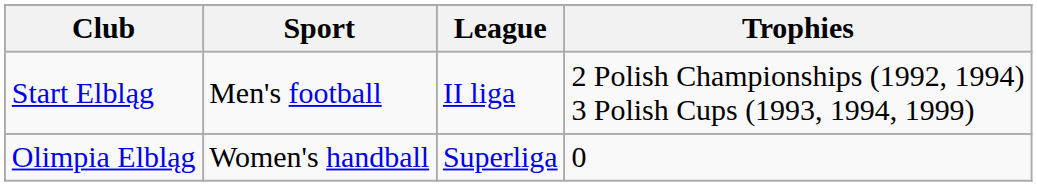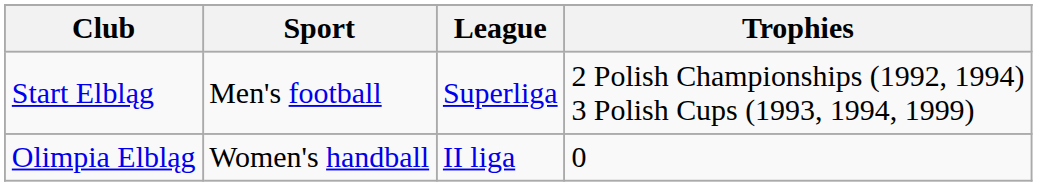Start Elbląg | League: II liga -> Superliga
Olimpia Elbląg | League: Superliga -> II liga
